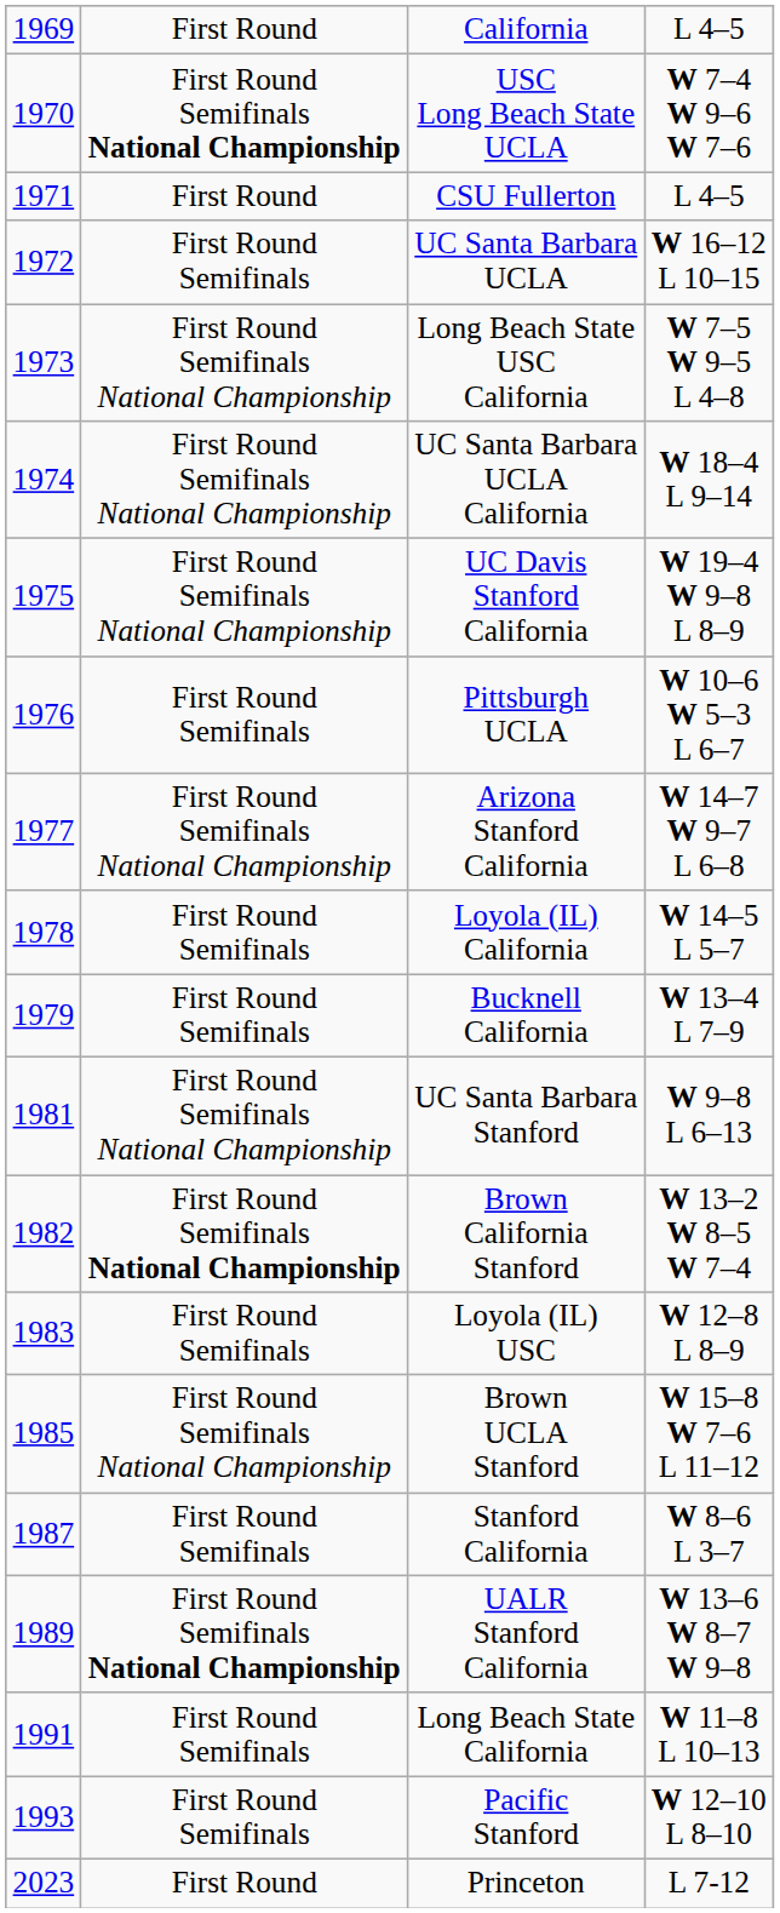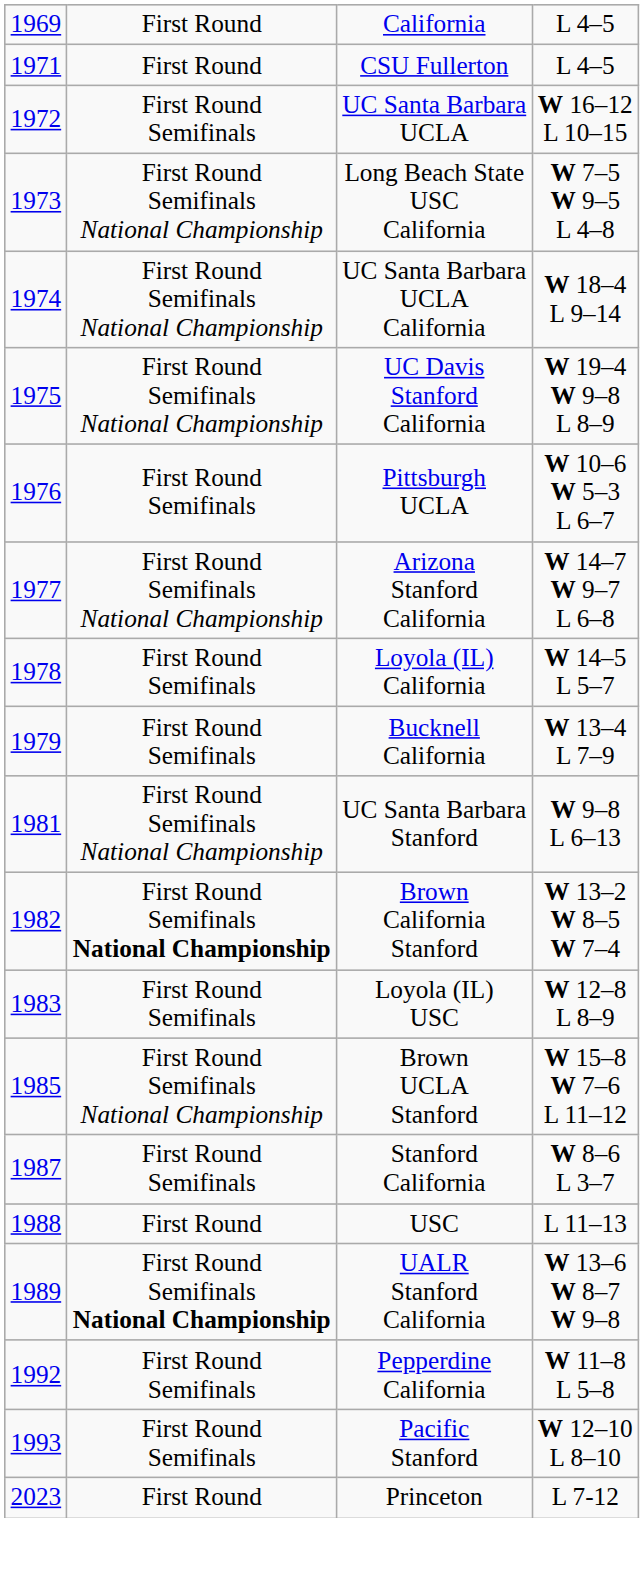- row: 1970 | First Round Semifinals National Championship | USC Long Beach State UCLA | W 7–4 W 9–6 W 7–6
+ row: 1988 | First Round | USC | L 11–13
- row: 1991 | First Round Semifinals | Long Beach State California | W 11–8 L 10–13
+ row: 1992 | First Round Semifinals | Pepperdine California | W 11–8 L 5–8
